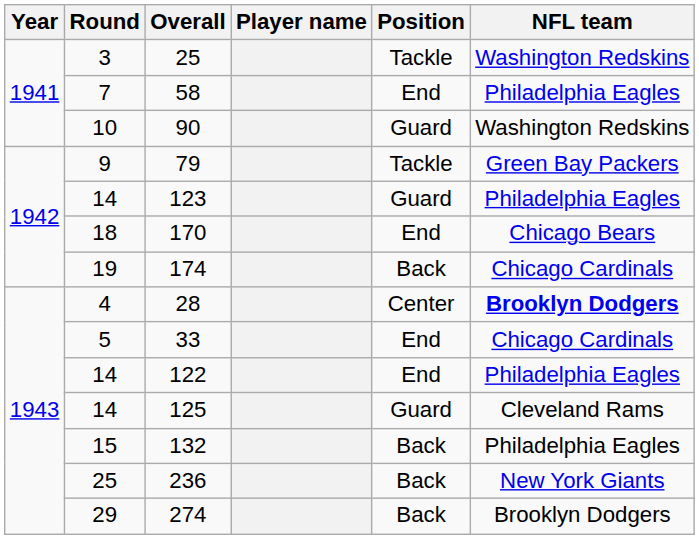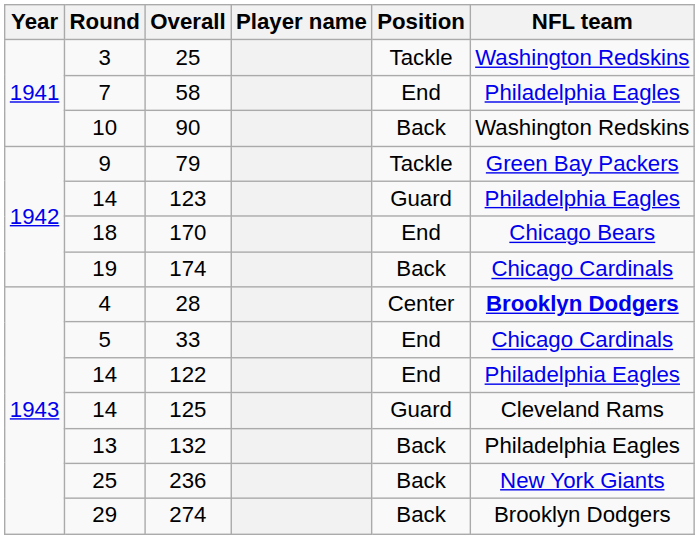90 | Position: Guard -> Back
132 | Round: 15 -> 13
